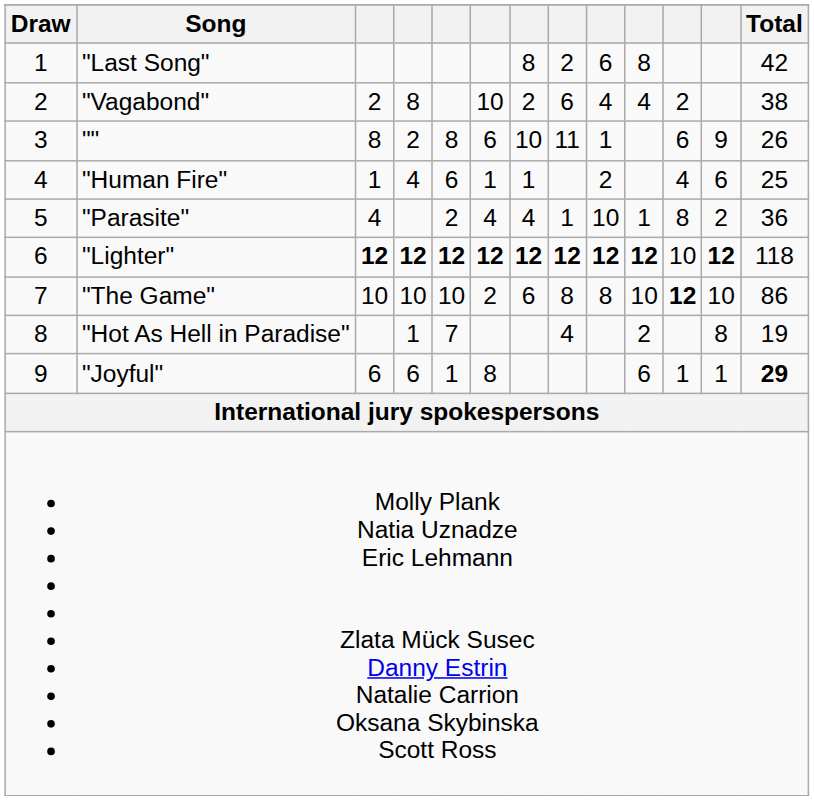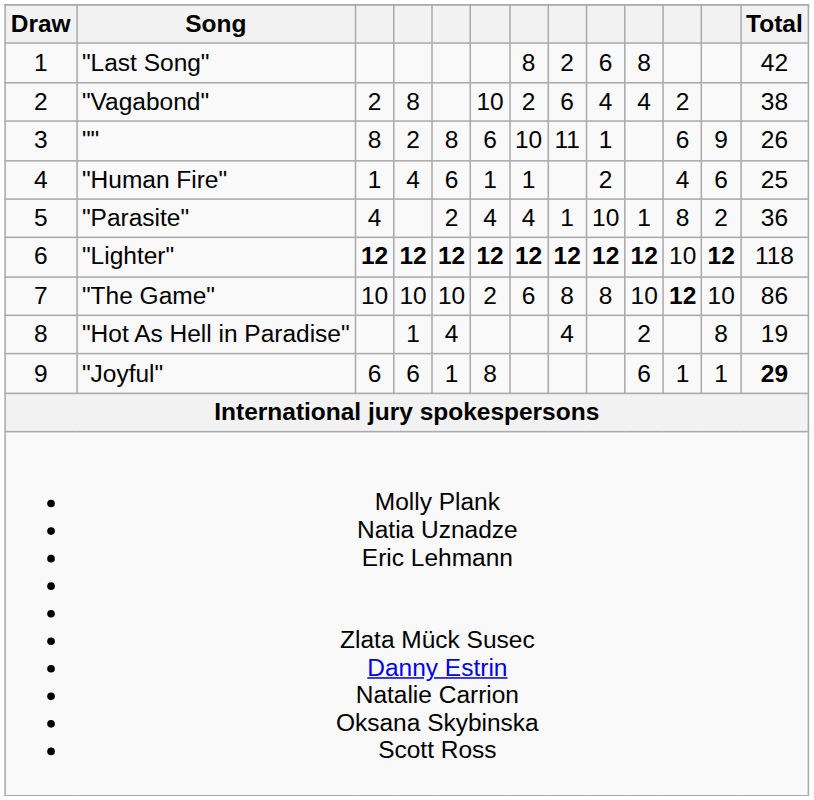"Hot As Hell in Paradise" | column 5: 7 -> 4
